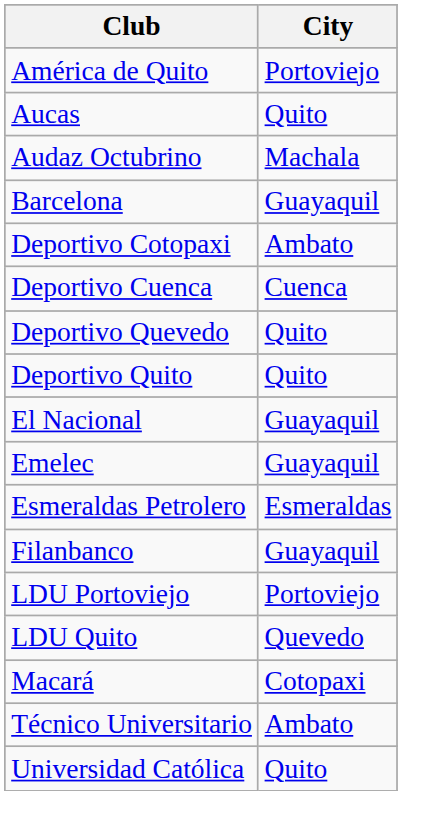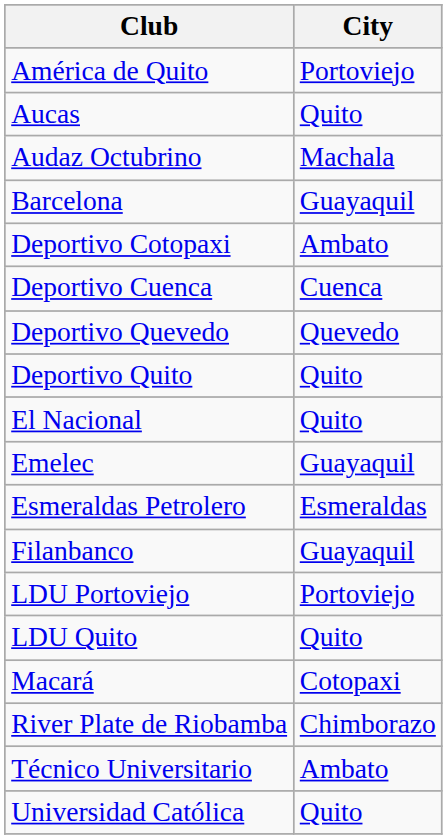Deportivo Quevedo | City: Quito -> Quevedo
El Nacional | City: Guayaquil -> Quito
LDU Quito | City: Quevedo -> Quito
+ row: River Plate de Riobamba | Chimborazo
